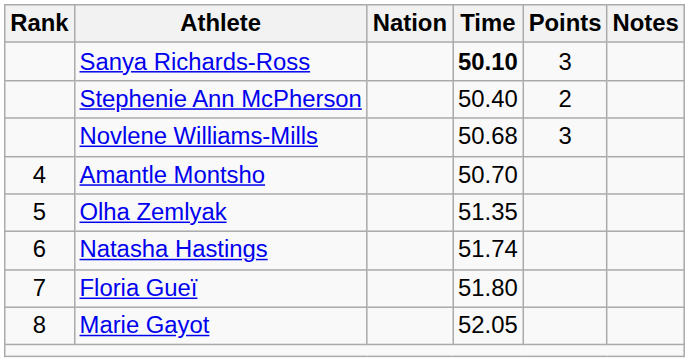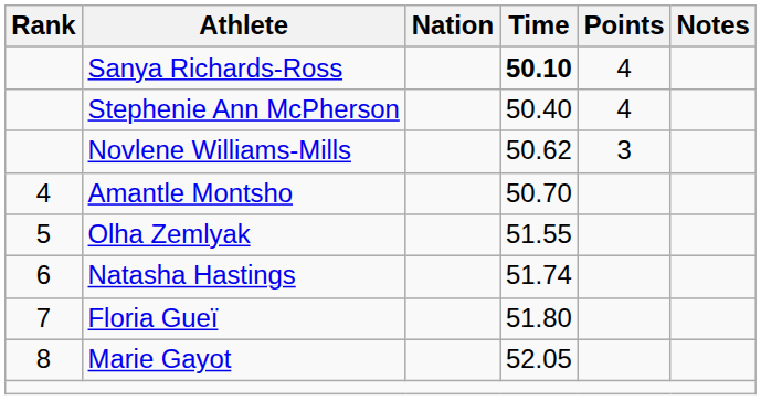Sanya Richards-Ross | Points: 3 -> 4
Stephenie Ann McPherson | Points: 2 -> 4
Novlene Williams-Mills | Time: 50.68 -> 50.62
Olha Zemlyak | Time: 51.35 -> 51.55
